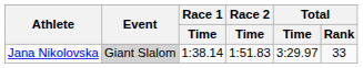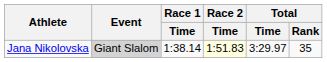Jana Nikolovska | Race 2 / Time: no background -> lightyellow background
Jana Nikolovska | Total / Rank: 33 -> 35
